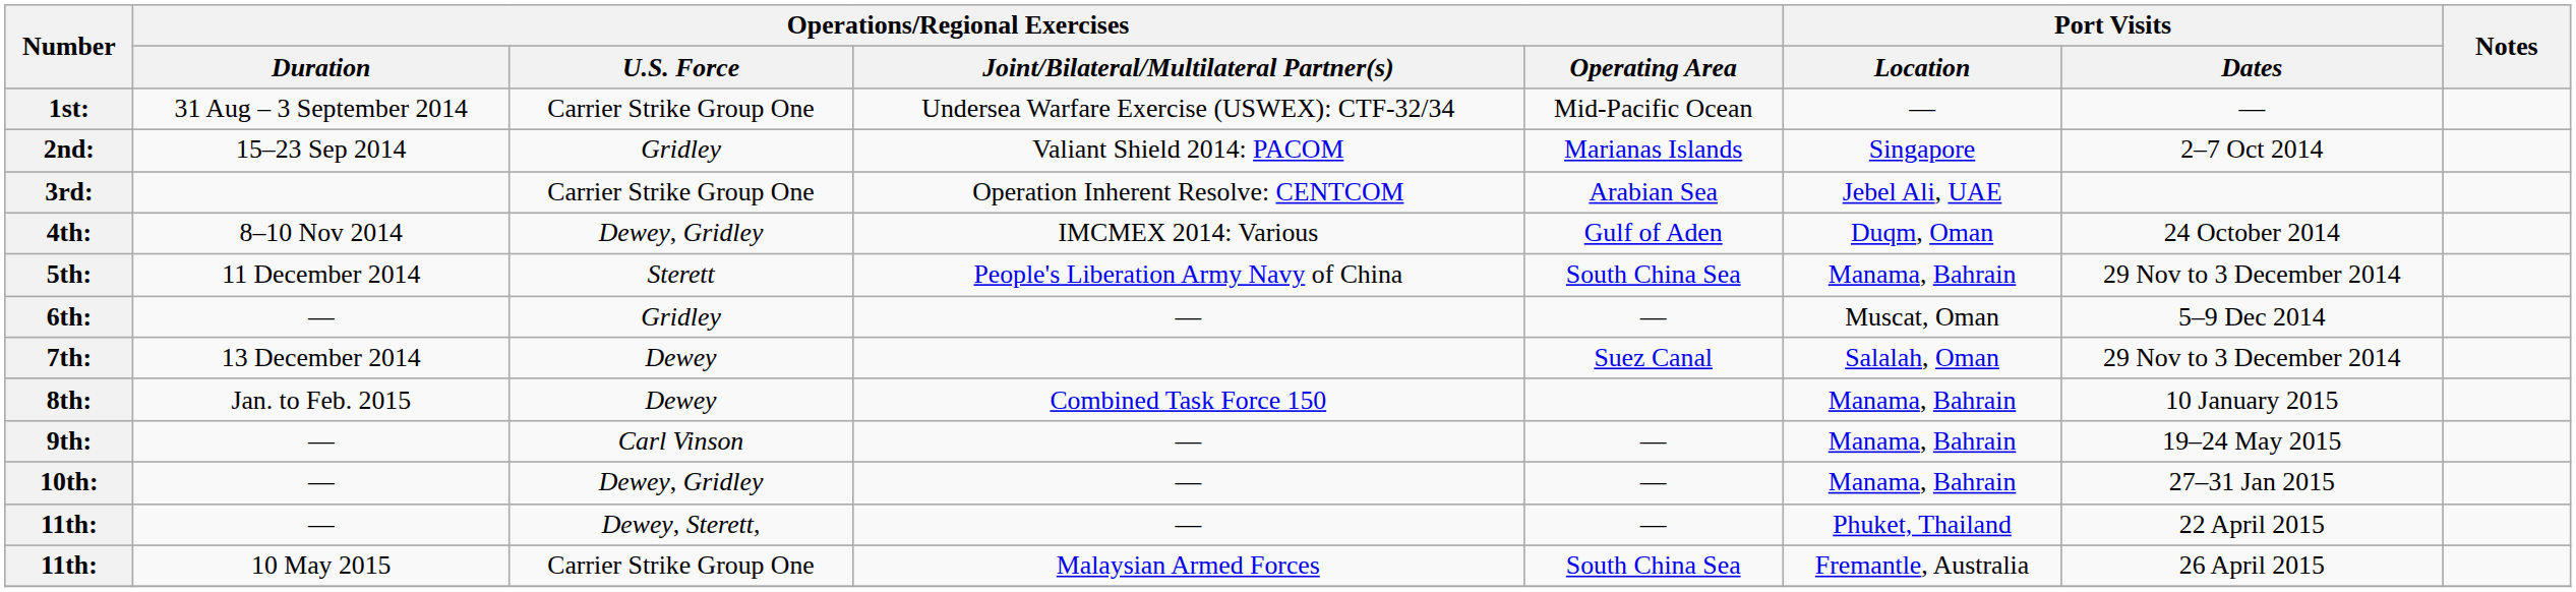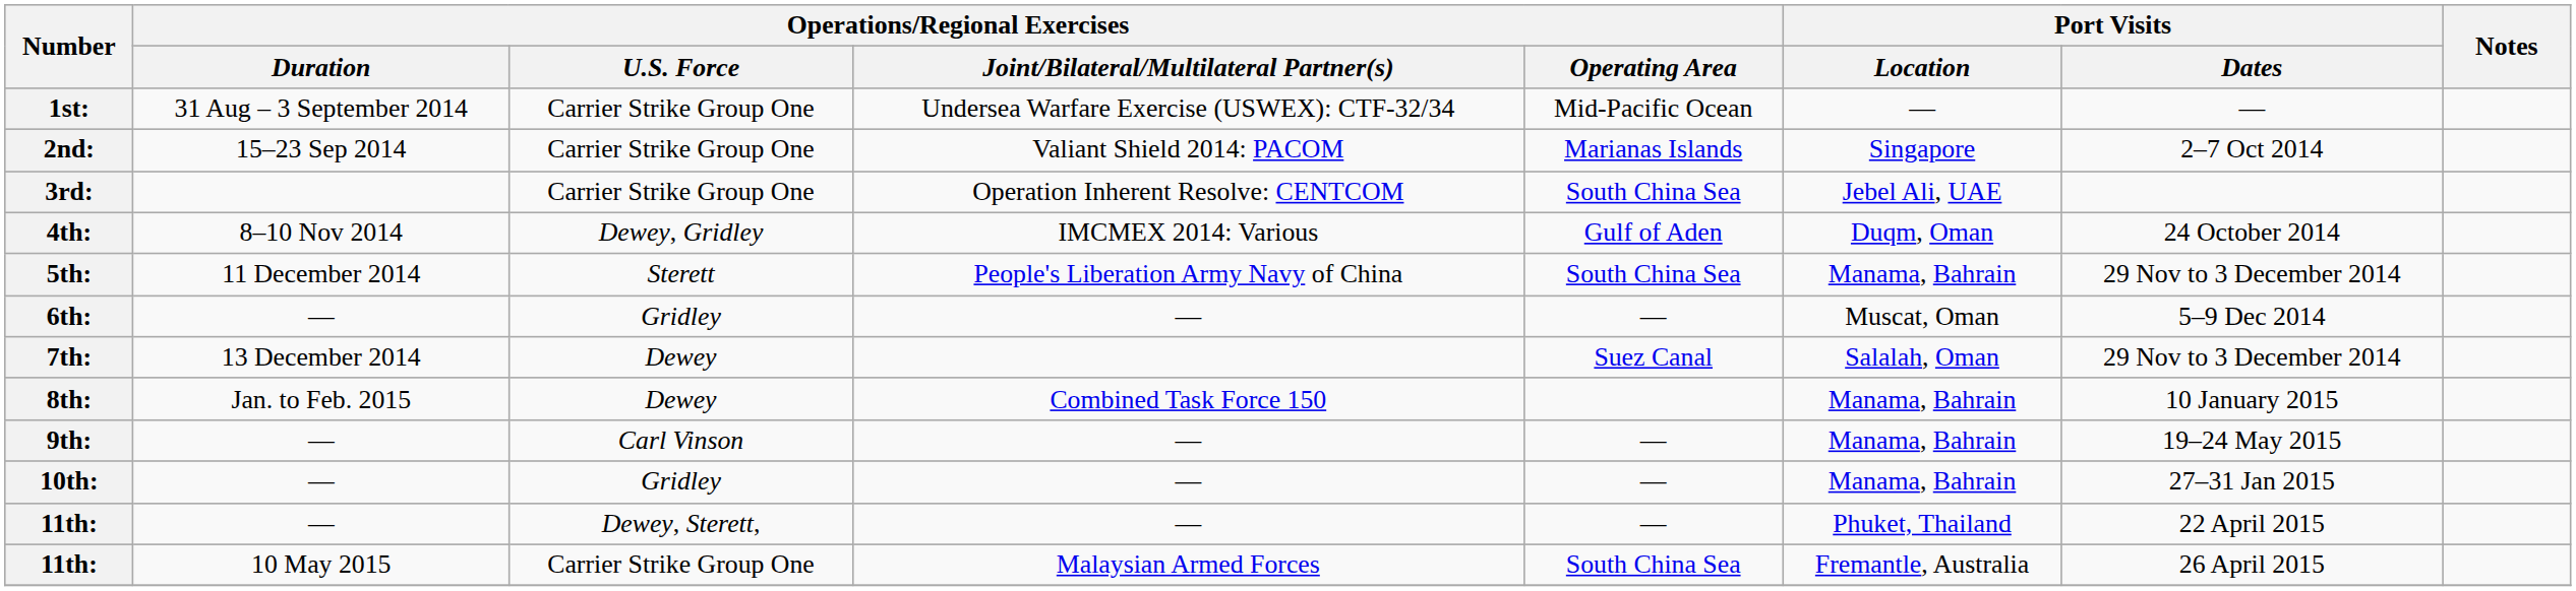2nd: | Operations/Regional Exercises / U.S. Force: Gridley -> Carrier Strike Group One
3rd: | Operations/Regional Exercises / Operating Area: Arabian Sea -> South China Sea
10th: | Operations/Regional Exercises / U.S. Force: Dewey, Gridley -> Gridley
